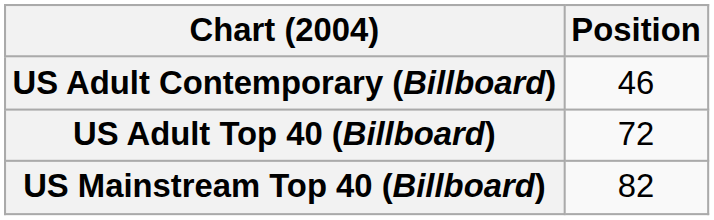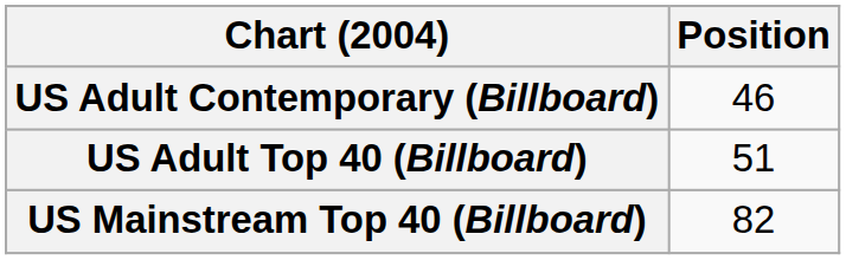US Adult Top 40 (Billboard) | Position: 72 -> 51
